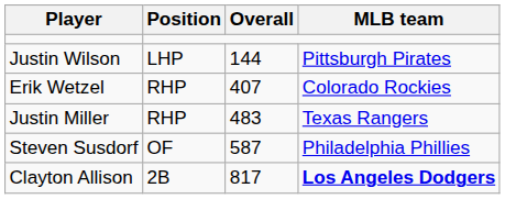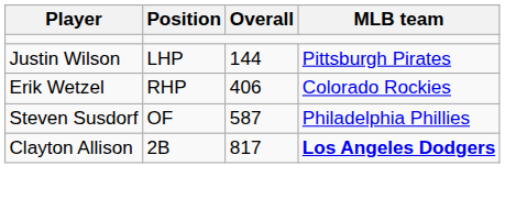Erik Wetzel | Overall: 407 -> 406
- row: Justin Miller | RHP | 483 | Texas Rangers
